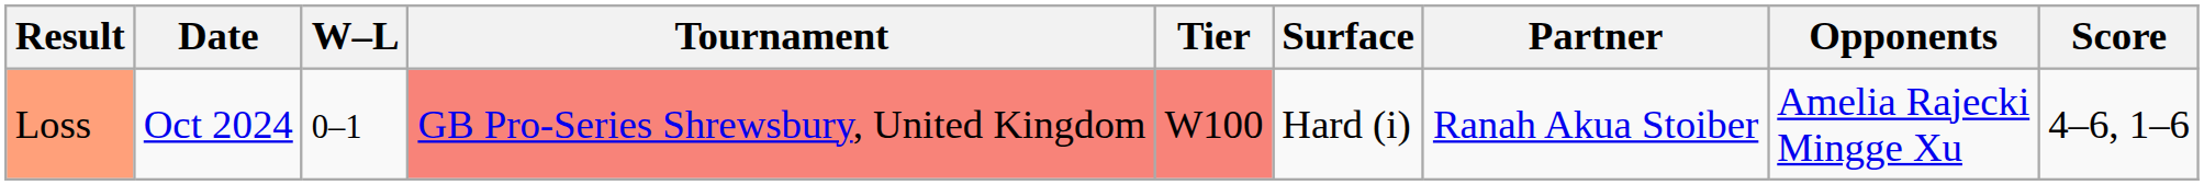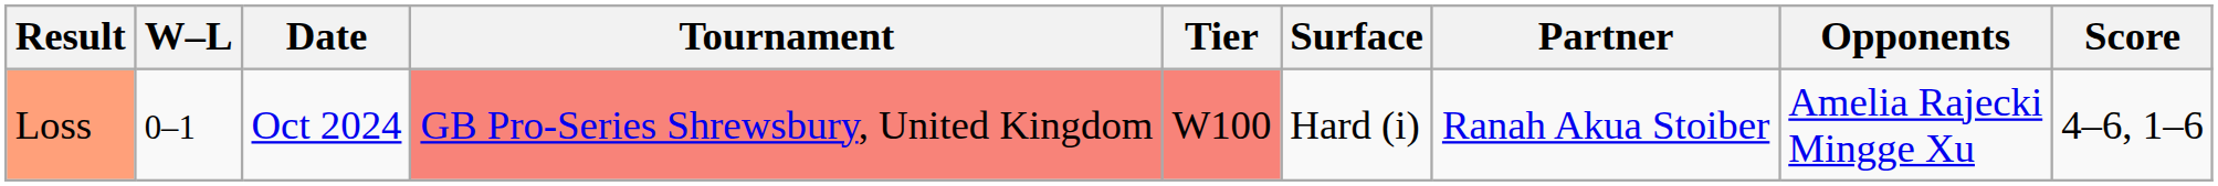columns swapped: W–L <-> Date
